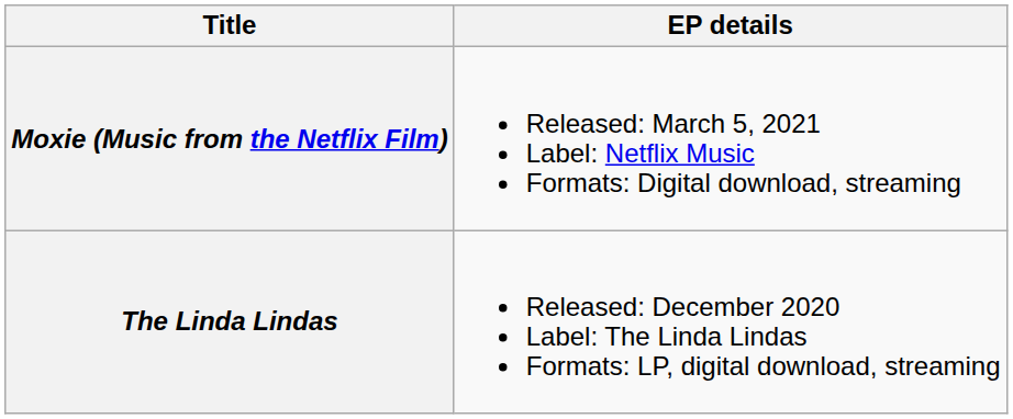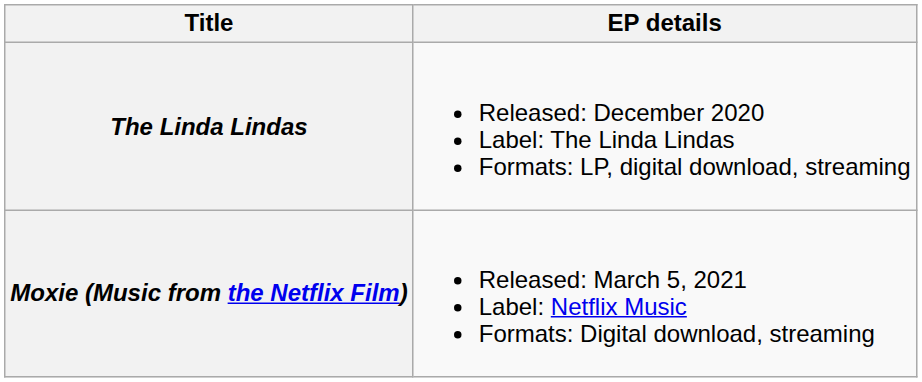rows swapped: The Linda Lindas <-> Moxie (Music from the Netflix Film)
